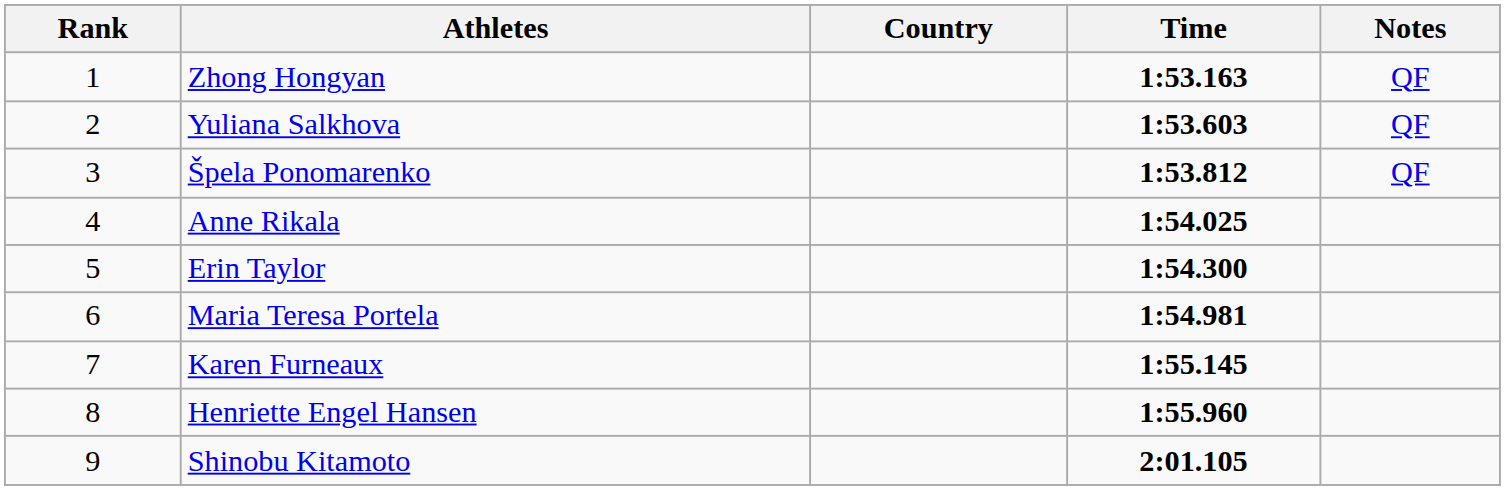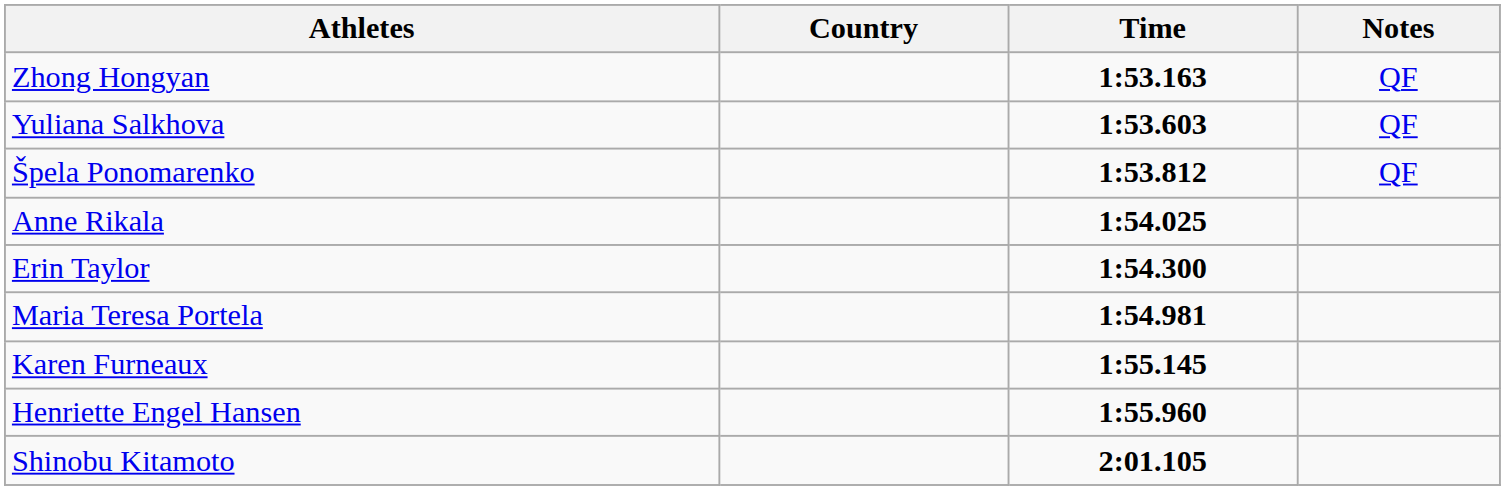- column: Rank | 1 | 2 | 3 | 4 | 5 | 6 | 7 | 8 | 9
